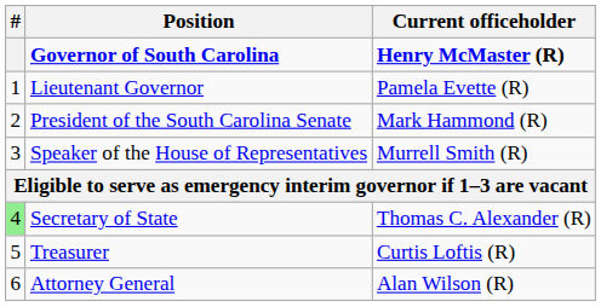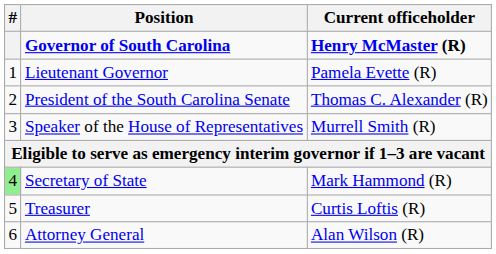President of the South Carolina Senate | Current officeholder: Mark Hammond (R) -> Thomas C. Alexander (R)
Secretary of State | Current officeholder: Thomas C. Alexander (R) -> Mark Hammond (R)
